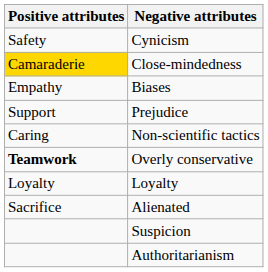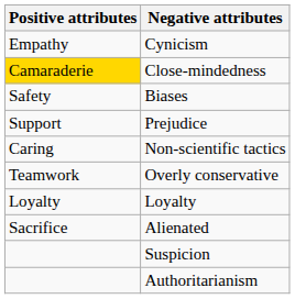Cynicism | Positive attributes: Safety -> Empathy
Biases | Positive attributes: Empathy -> Safety
Overly conservative | Positive attributes: bold -> normal
